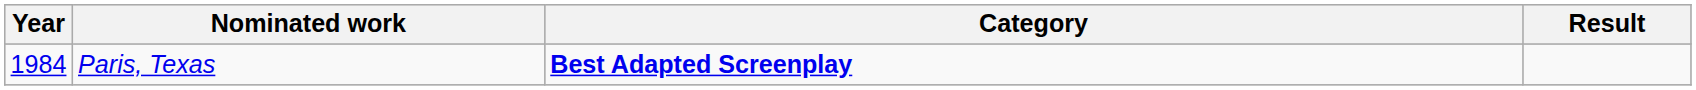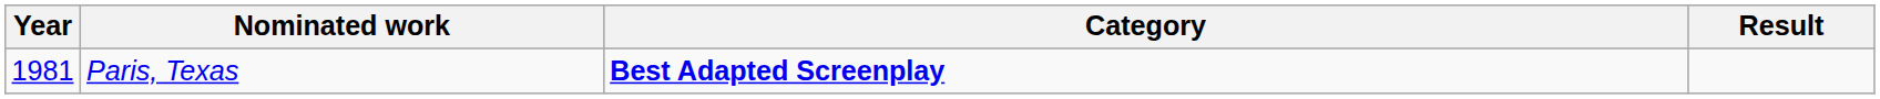Paris, Texas | Year: 1984 -> 1981
